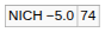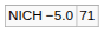NICH −5.0 | column 2: 74 -> 71
